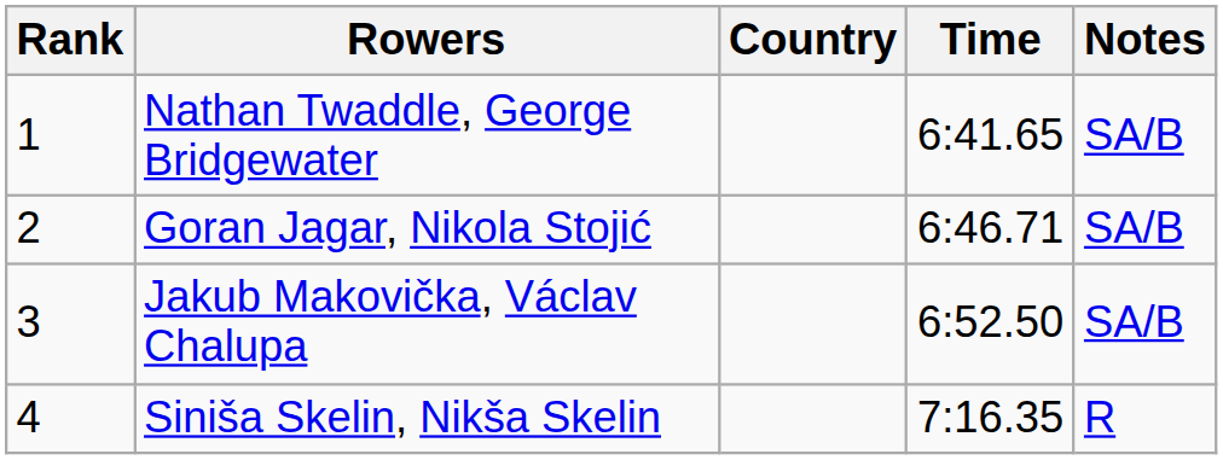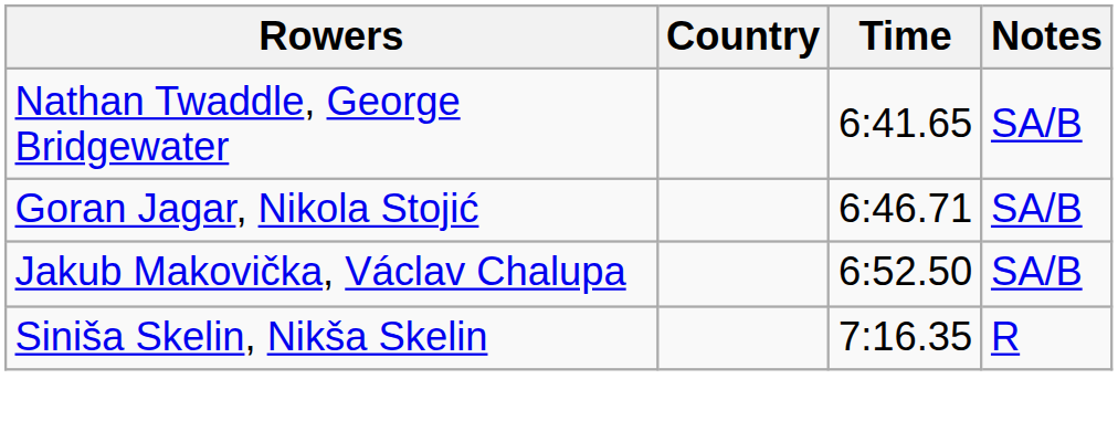- column: Rank | 1 | 2 | 3 | 4
